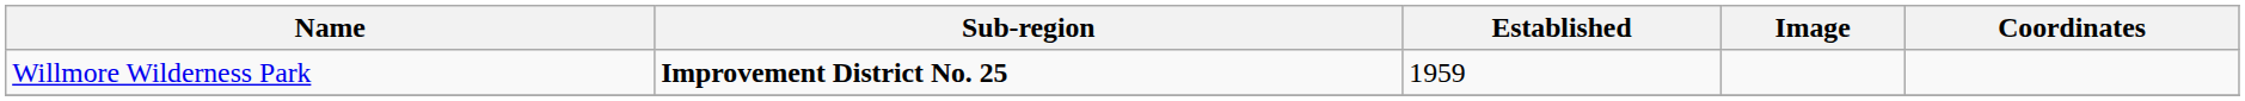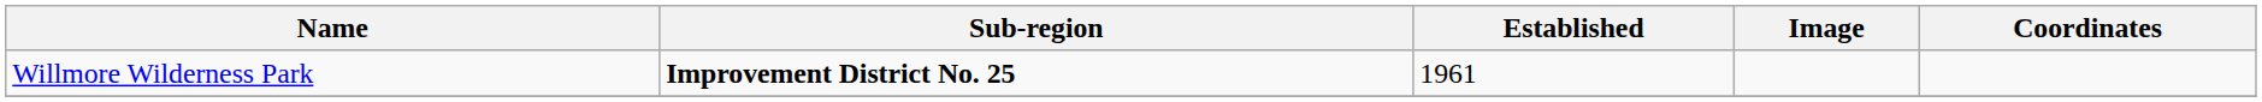Willmore Wilderness Park | Established: 1959 -> 1961
